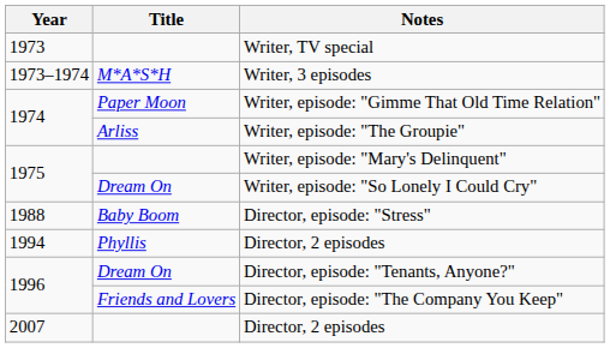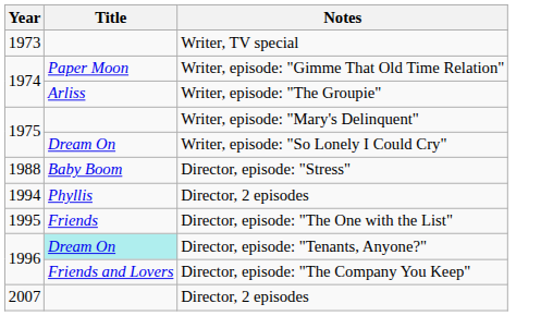- row: 1973–1974 | M*A*S*H | Writer, 3 episodes
+ row: 1995 | Friends | Director, episode: "The One with the List"
Director, episode: "Tenants, Anyone?" | Title: no background -> paleturquoise background
